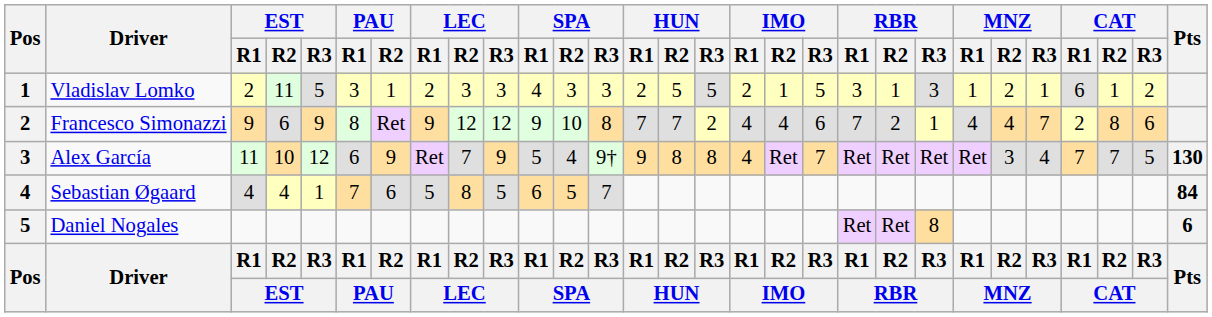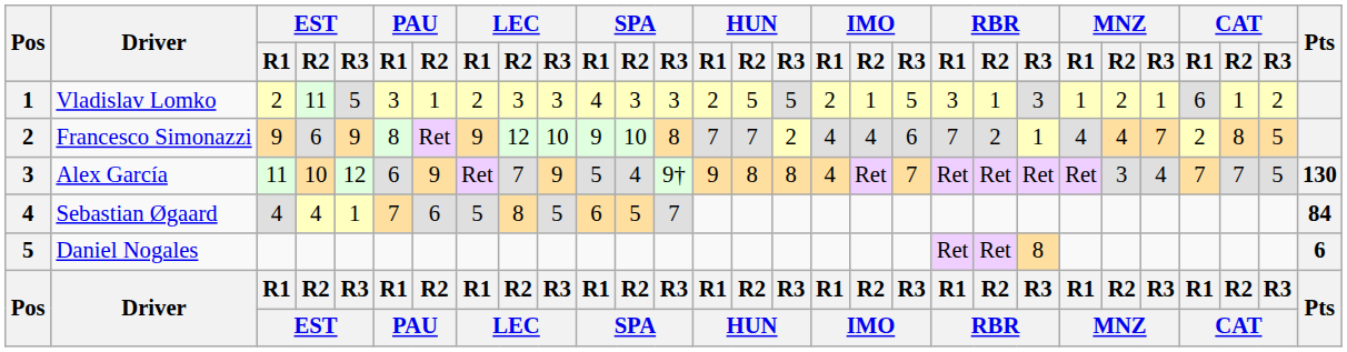Francesco Simonazzi | LEC / R3: 12 -> 10
Francesco Simonazzi | CAT / R3: 6 -> 5
